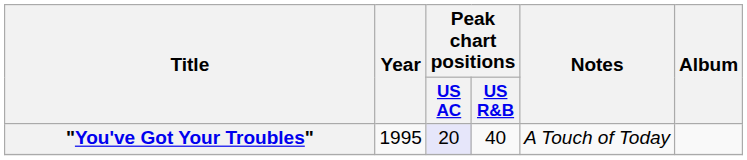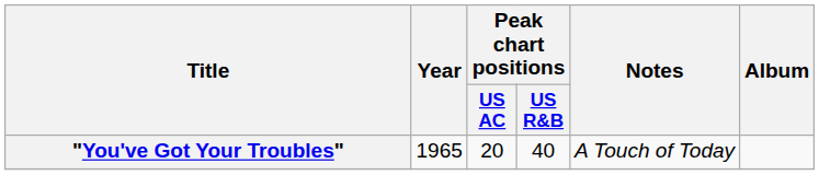"You've Got Your Troubles" | Year: 1995 -> 1965
"You've Got Your Troubles" | Peak chart positions / US AC: lavender background -> no background
